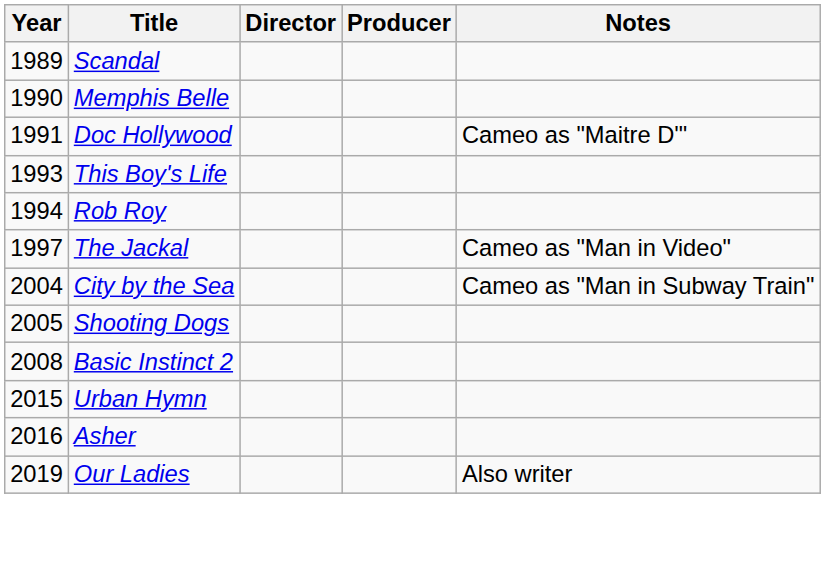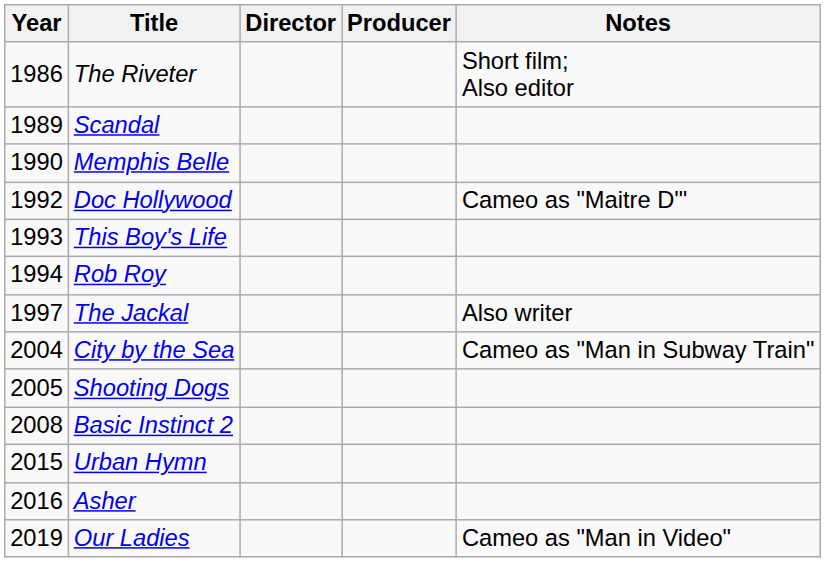+ row: 1986 | The Riveter | Short film; Also editor
Doc Hollywood | Year: 1991 -> 1992
The Jackal | Notes: Cameo as "Man in Video" -> Also writer
Our Ladies | Notes: Also writer -> Cameo as "Man in Video"
